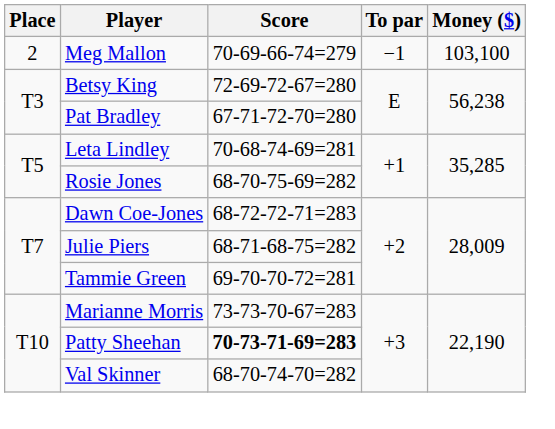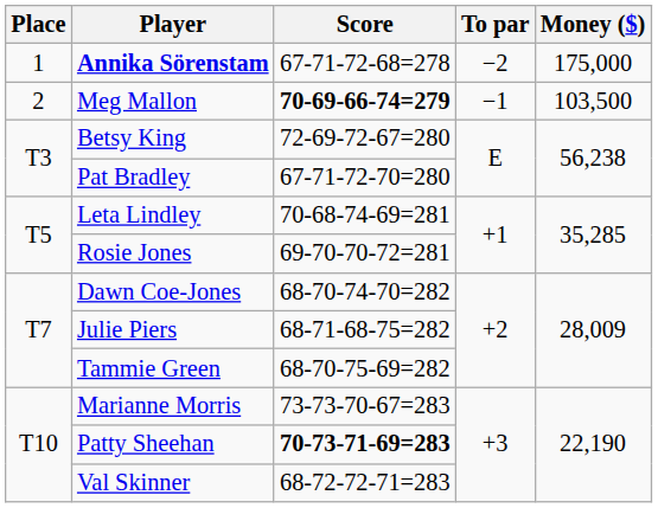+ row: 1 | Annika Sörenstam | 67-71-72-68=278 | −2 | 175,000
Meg Mallon | Score: normal -> bold
Meg Mallon | Money ($): 103,100 -> 103,500
Rosie Jones | Score: 68-70-75-69=282 -> 69-70-70-72=281
Dawn Coe-Jones | Score: 68-72-72-71=283 -> 68-70-74-70=282
Tammie Green | Score: 69-70-70-72=281 -> 68-70-75-69=282
Val Skinner | Score: 68-70-74-70=282 -> 68-72-72-71=283
